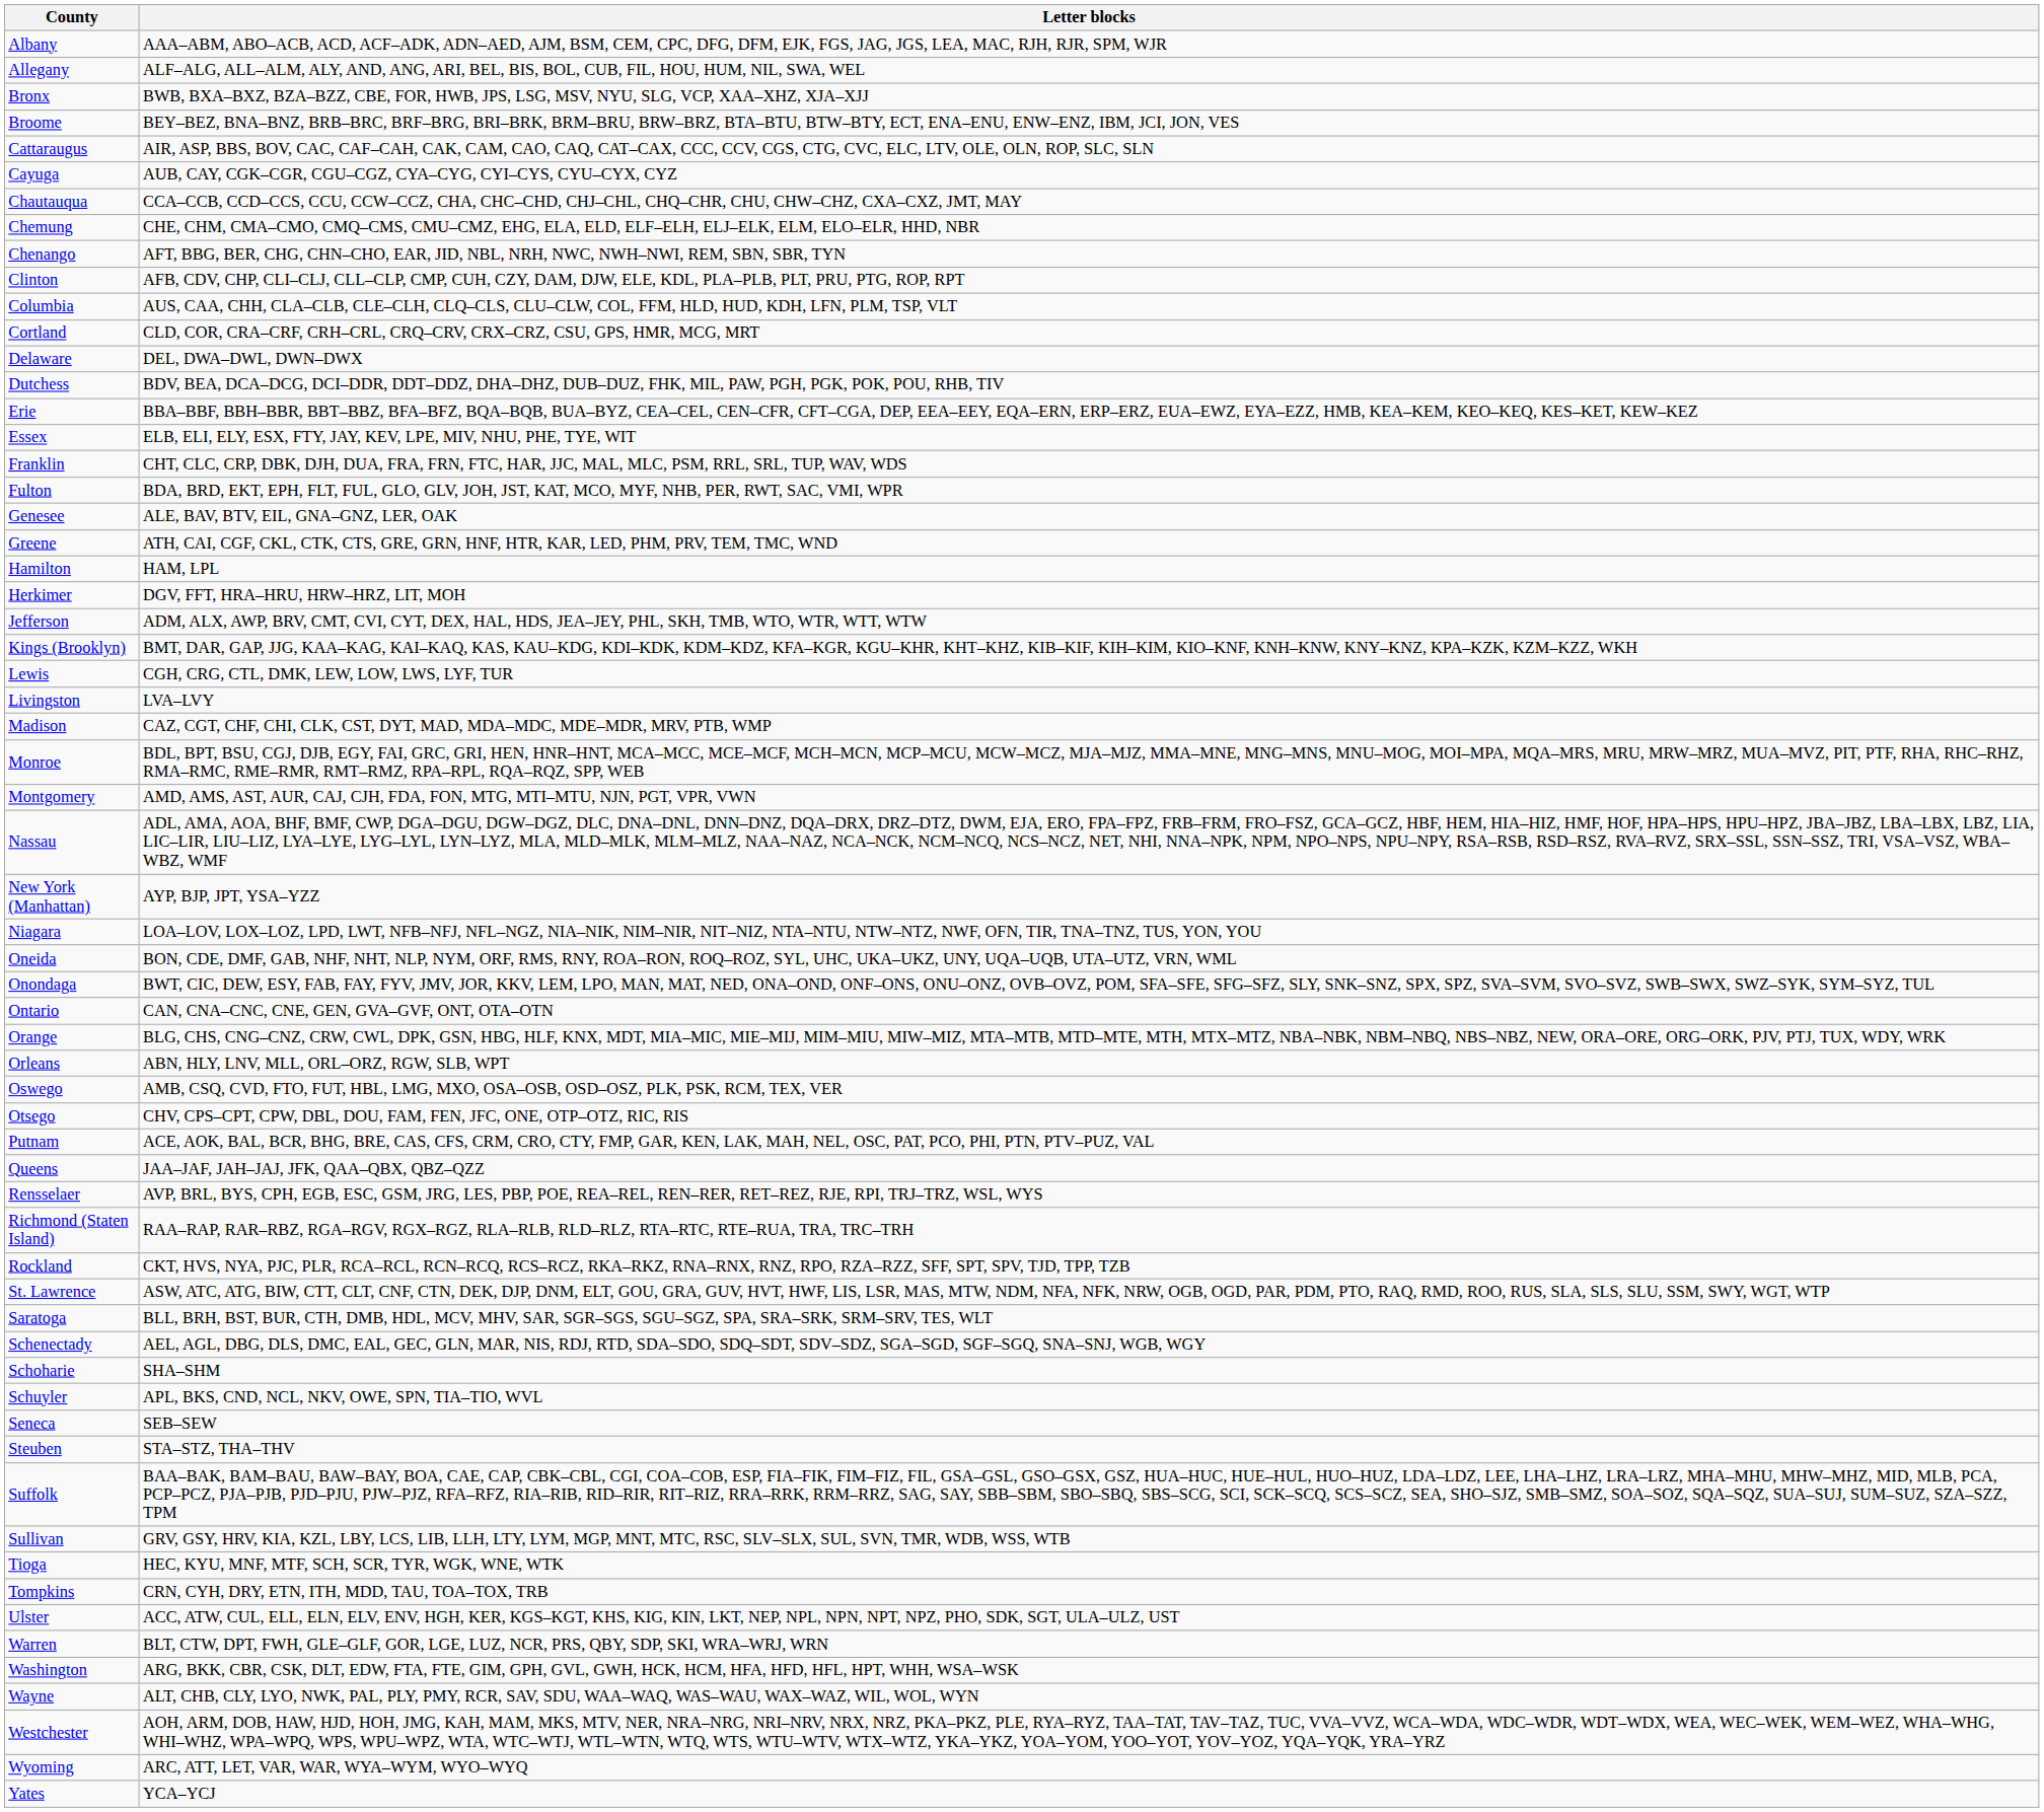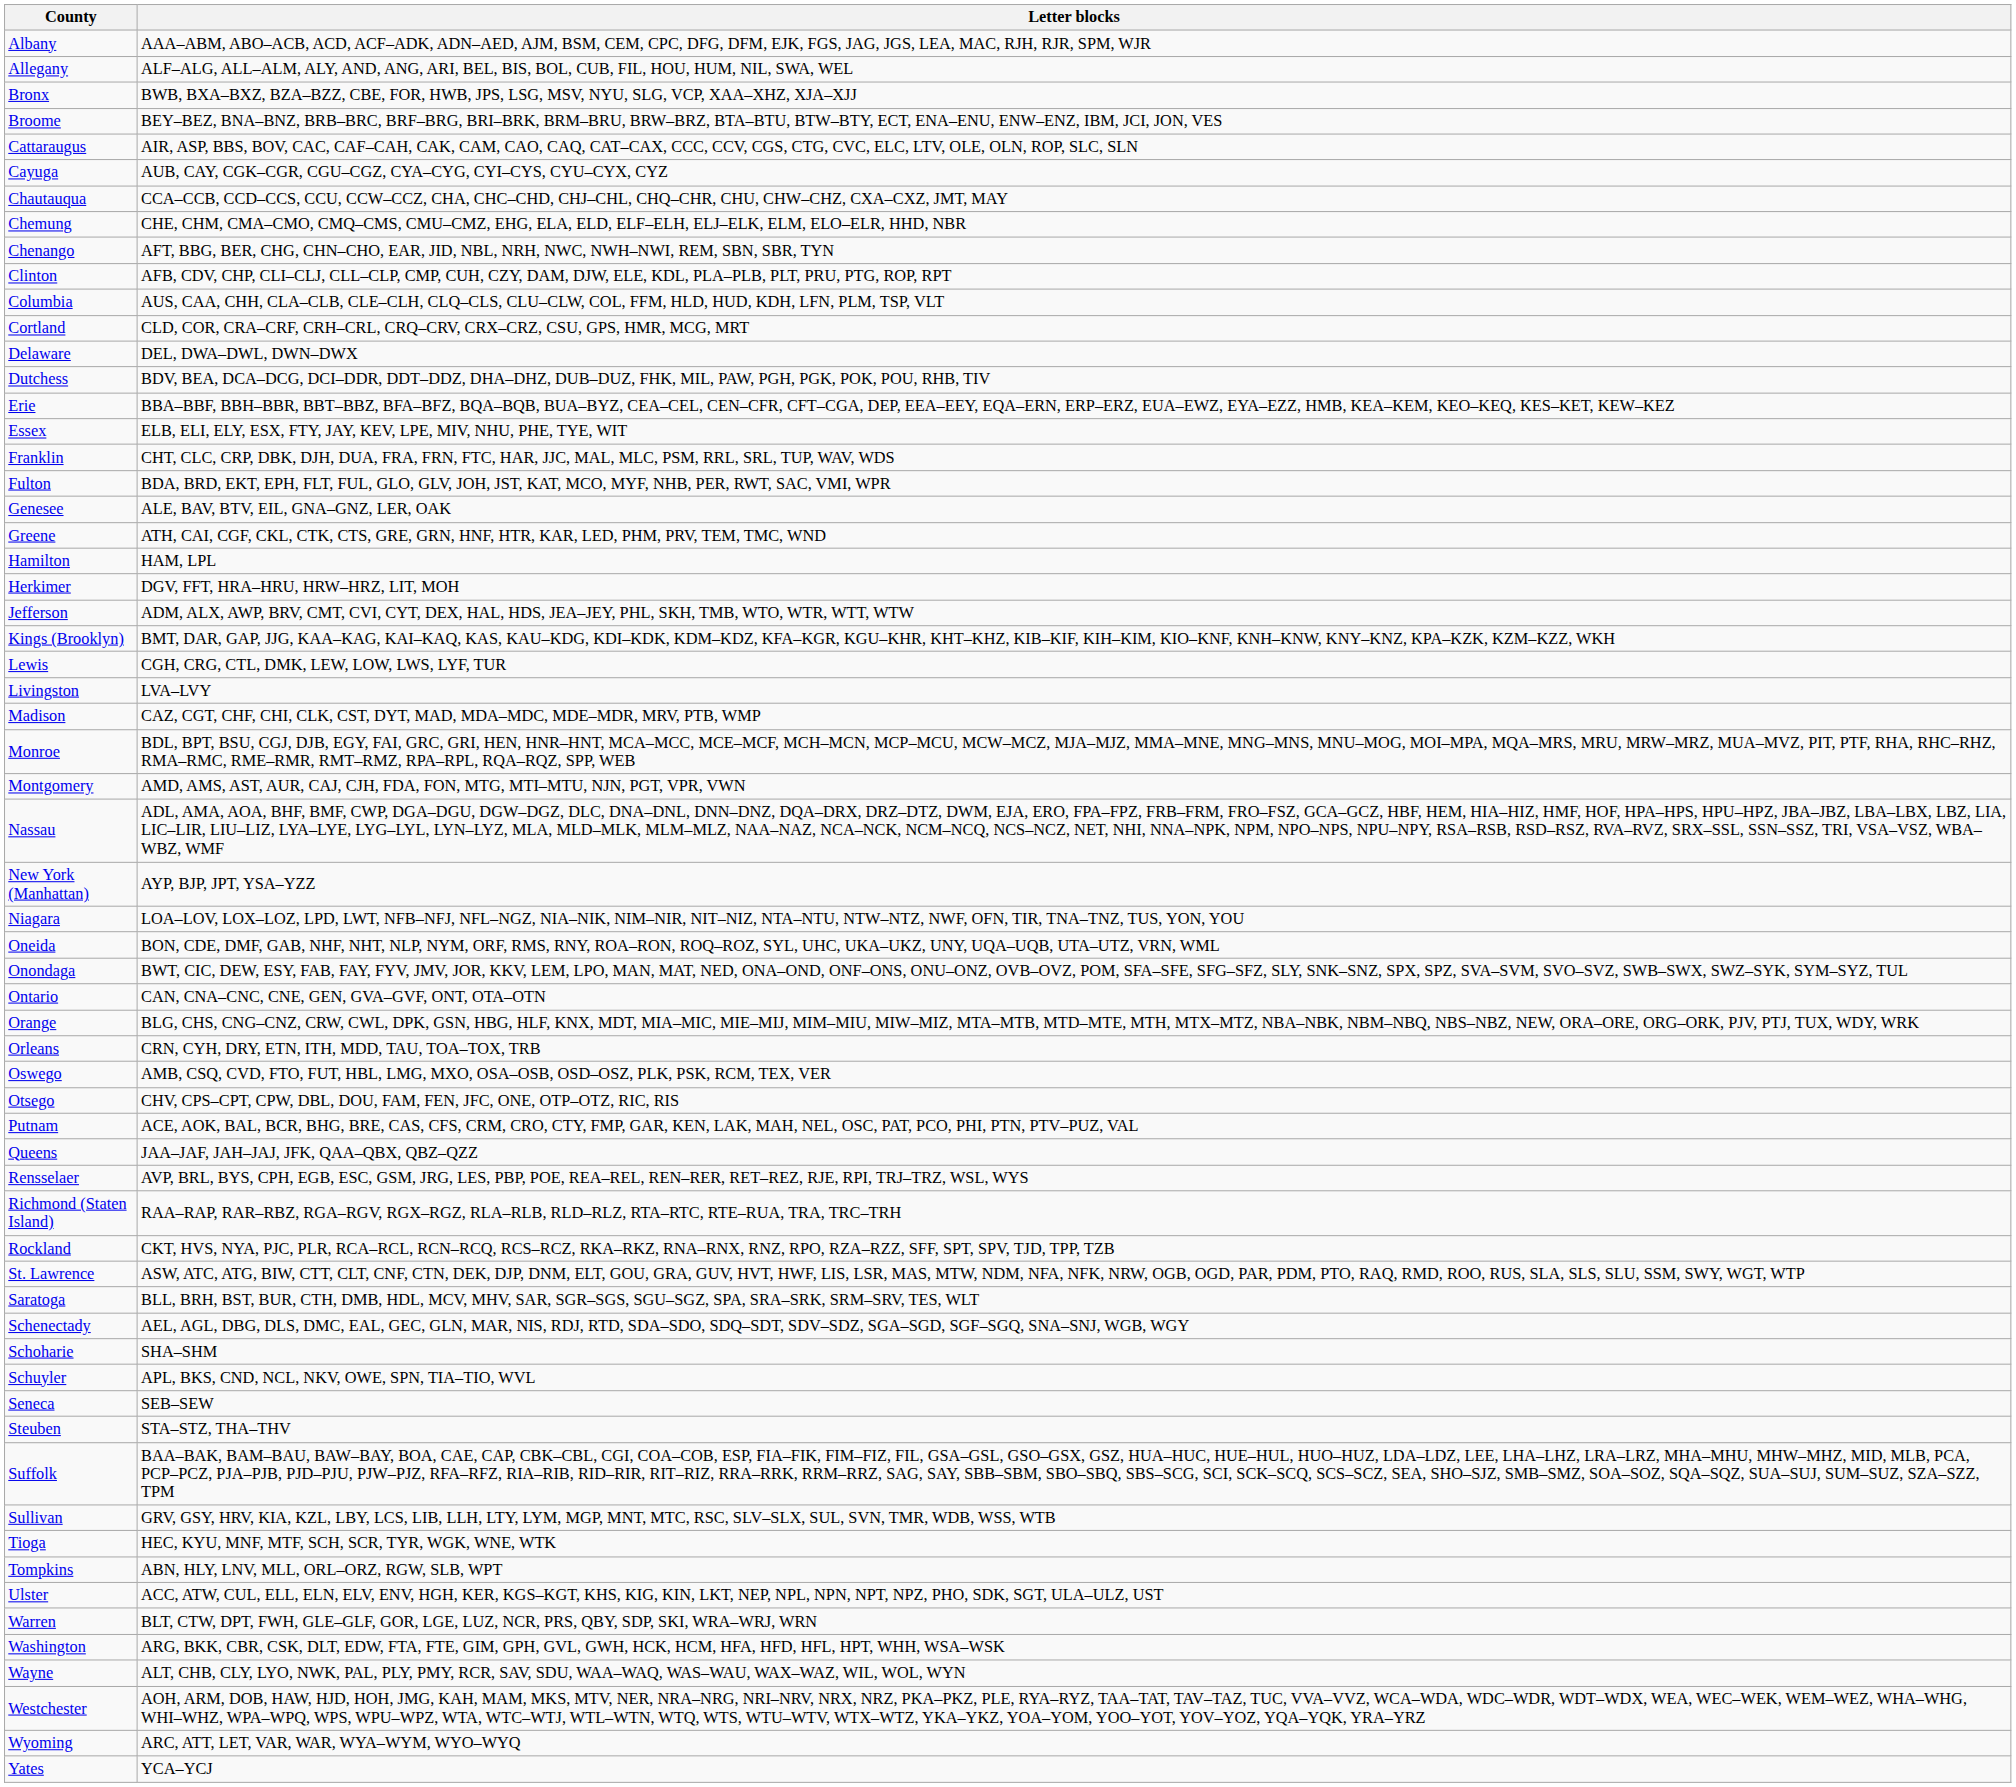Orleans | Letter blocks: ABN, HLY, LNV, MLL, ORL–ORZ, RGW, SLB, WPT -> CRN, CYH, DRY, ETN, ITH, MDD, TAU, TOA–TOX, TRB
Tompkins | Letter blocks: CRN, CYH, DRY, ETN, ITH, MDD, TAU, TOA–TOX, TRB -> ABN, HLY, LNV, MLL, ORL–ORZ, RGW, SLB, WPT
